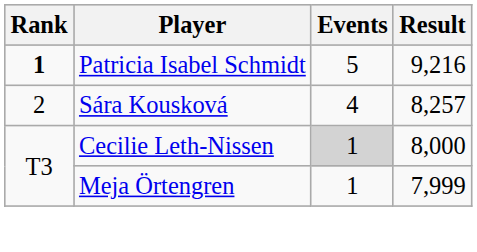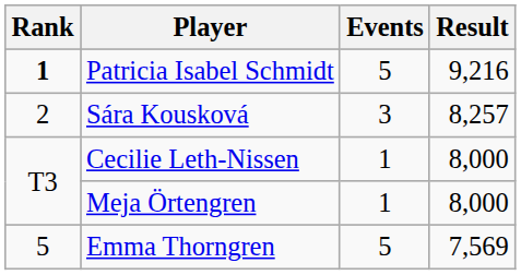Sára Kousková | Events: 4 -> 3
Cecilie Leth-Nissen | Events: lightgrey background -> no background
Meja Örtengren | Result: 7,999 -> 8,000
+ row: 5 | Emma Thorngren | 5 | 7,569
